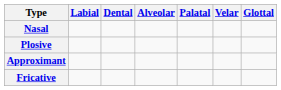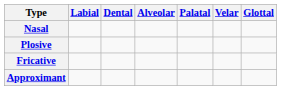rows swapped: Fricative <-> Approximant
